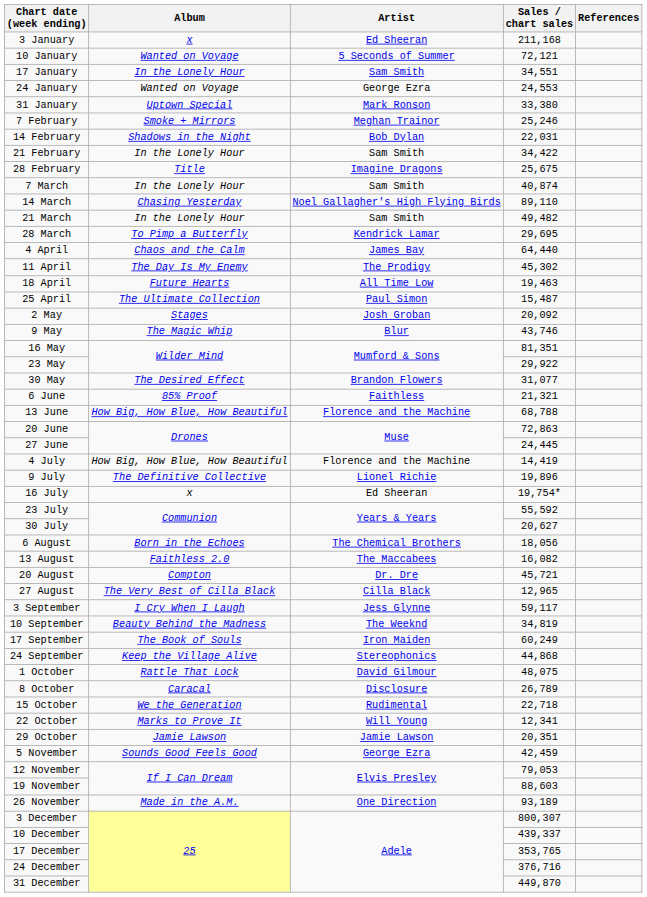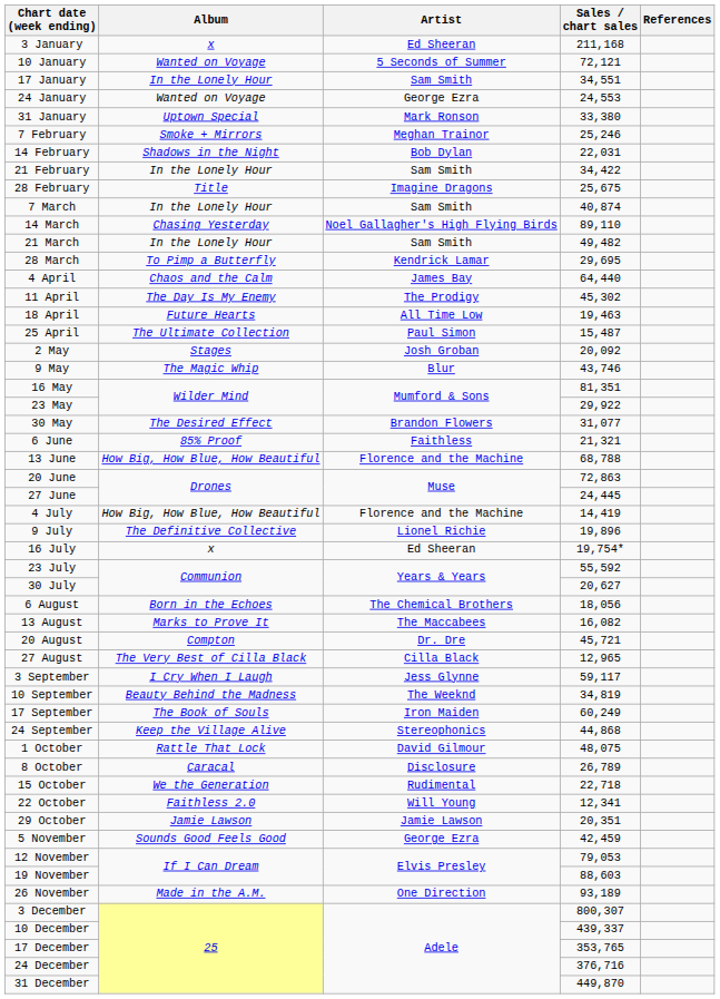13 August | Album: Faithless 2.0 -> Marks to Prove It
22 October | Album: Marks to Prove It -> Faithless 2.0
